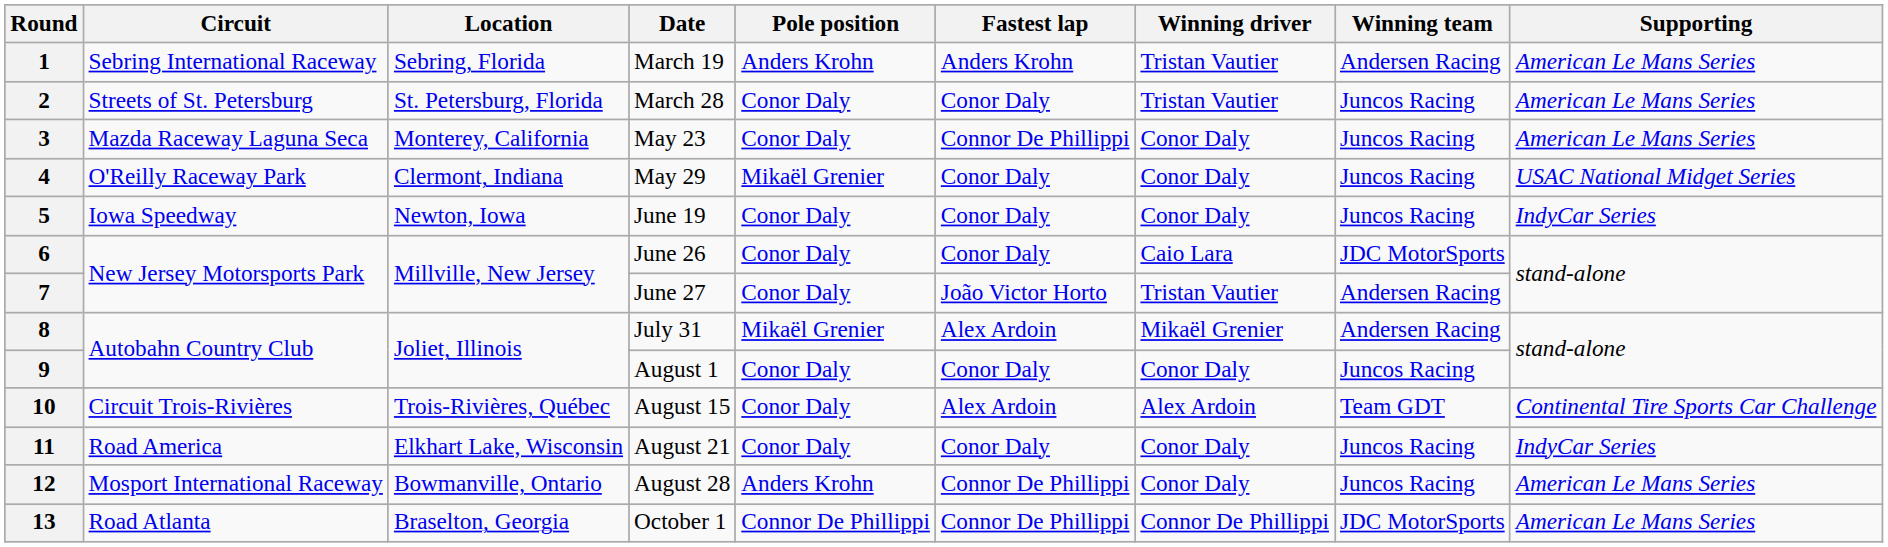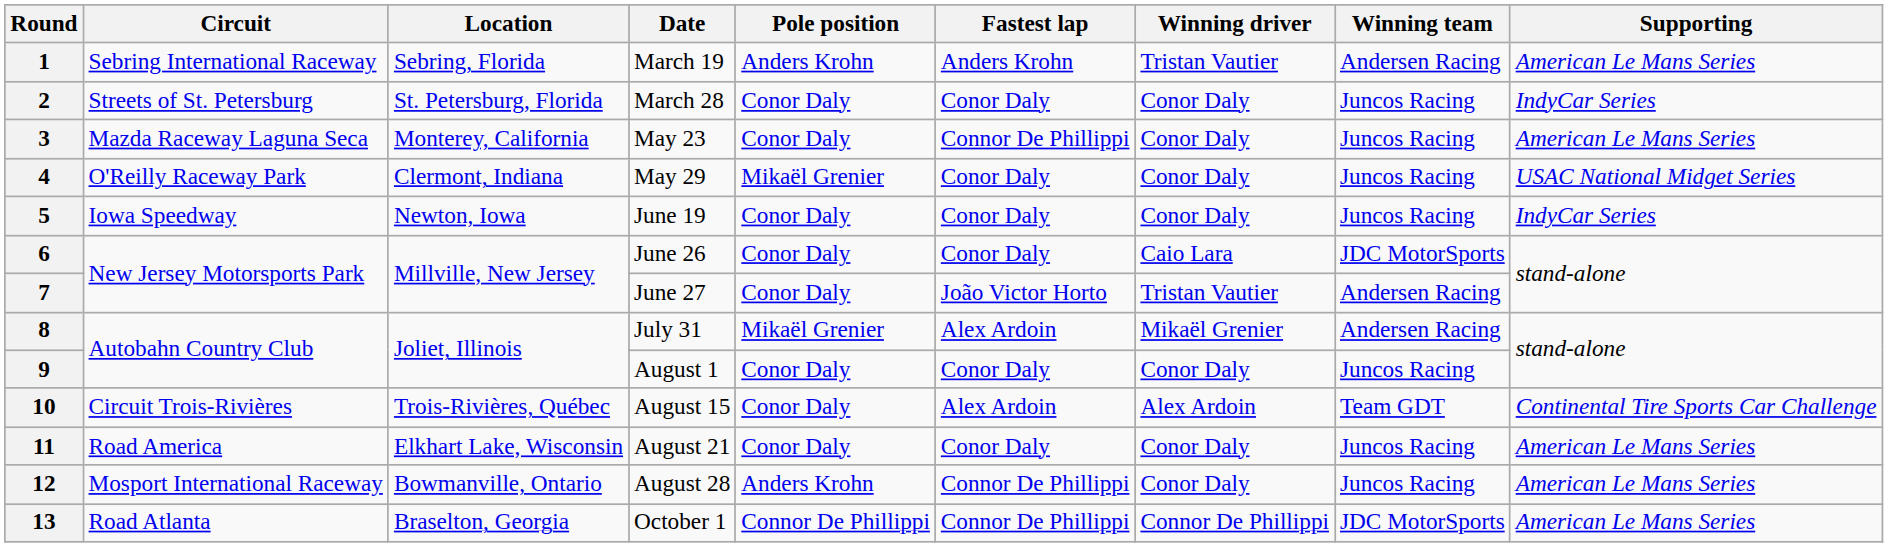2 | Winning driver: Tristan Vautier -> Conor Daly
2 | Supporting: American Le Mans Series -> IndyCar Series
11 | Supporting: IndyCar Series -> American Le Mans Series
